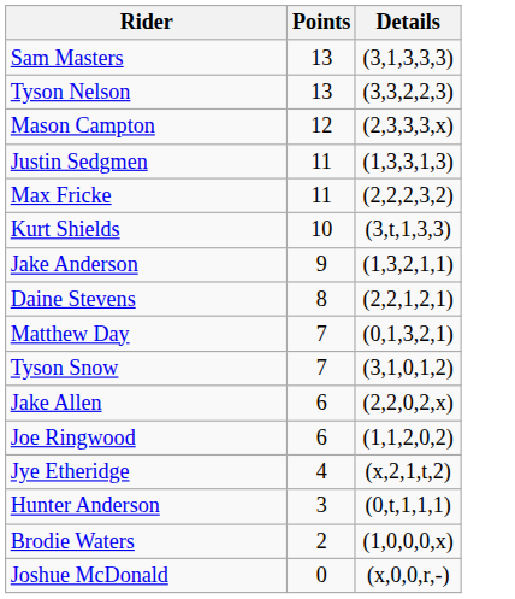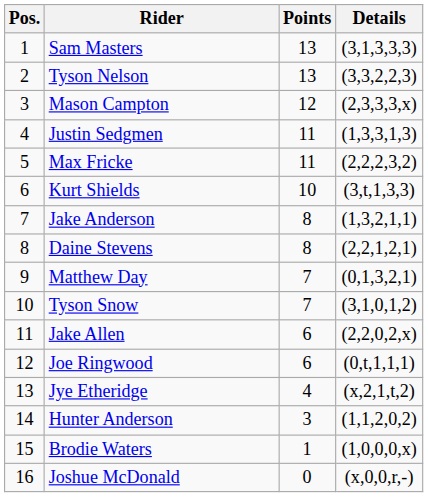+ column: Pos. | 1 | 2 | 3 | 4 | 5 | 6 | 7 | 8 | 9 | 10 | 11 | 12 | 13 | 14 | 15 | 16
Jake Anderson | Points: 9 -> 8
Joe Ringwood | Details: (1,1,2,0,2) -> (0,t,1,1,1)
Hunter Anderson | Details: (0,t,1,1,1) -> (1,1,2,0,2)
Brodie Waters | Points: 2 -> 1
